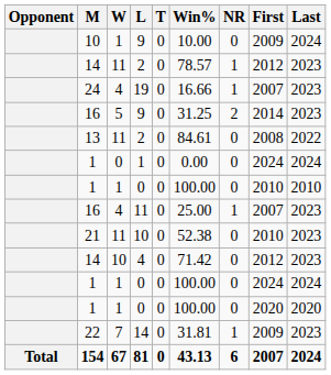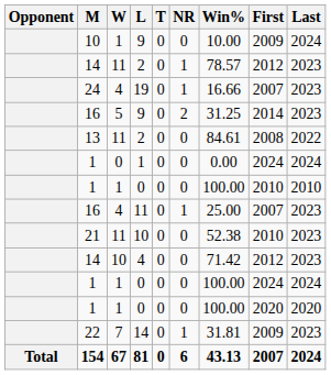columns swapped: NR <-> Win%
